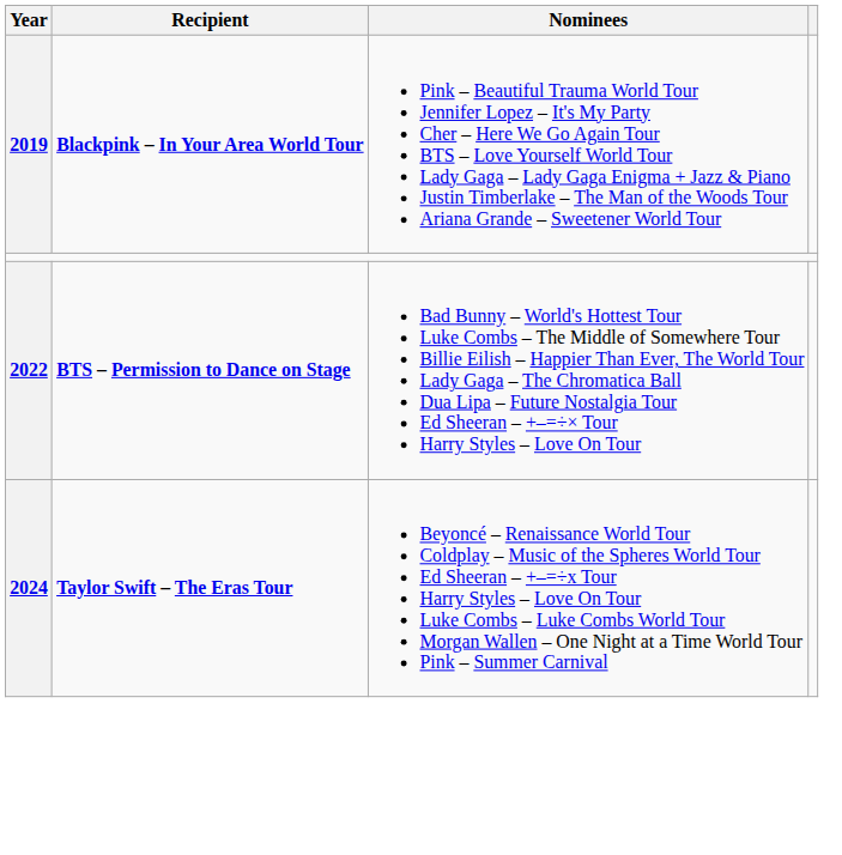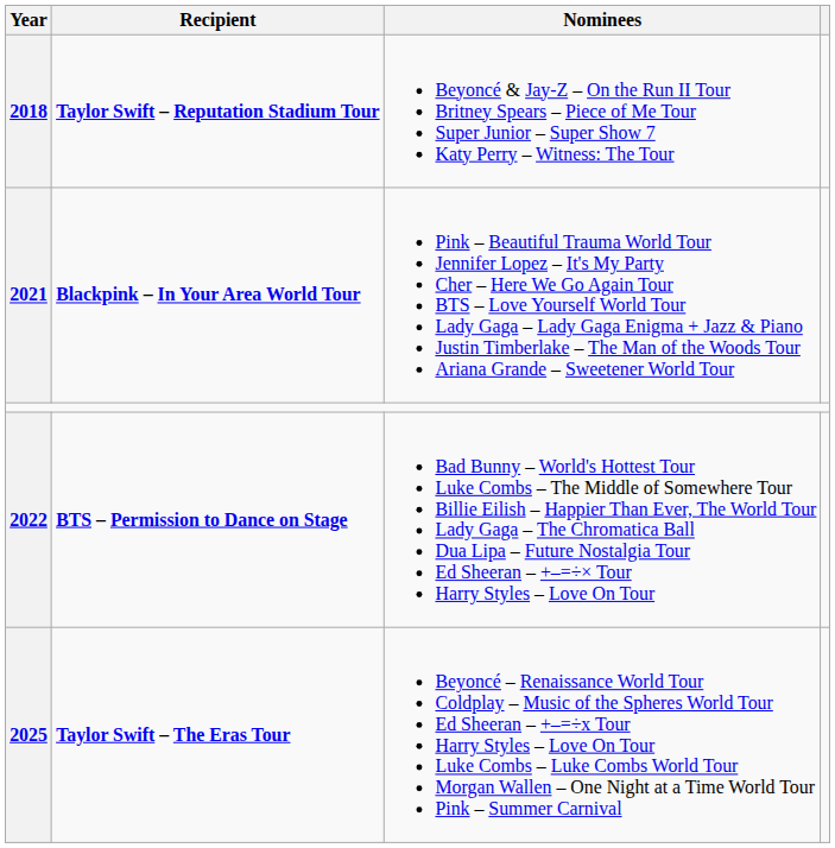+ row: 2018 | Taylor Swift – Reputation Stadium Tour | Beyoncé & Jay-Z – On the Run II Tour Britney Spears – Piece of Me Tour Super Junior – Super Show 7 Katy Perry – Witness: The Tour
Blackpink – In Your Area World Tour | Year: 2019 -> 2021
Taylor Swift – The Eras Tour | Year: 2024 -> 2025
